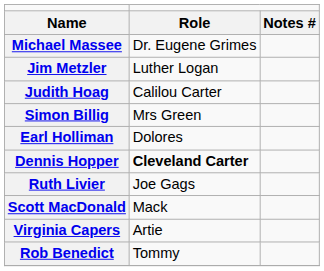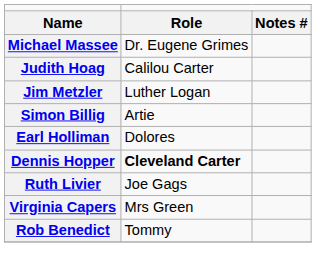rows swapped: Judith Hoag <-> Jim Metzler
Simon Billig | column 2: Mrs Green -> Artie
- row: Scott MacDonald | Mack
Virginia Capers | column 2: Artie -> Mrs Green
